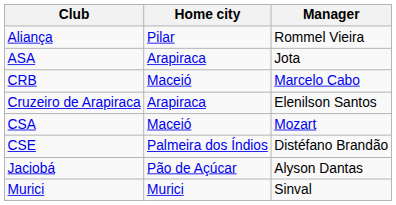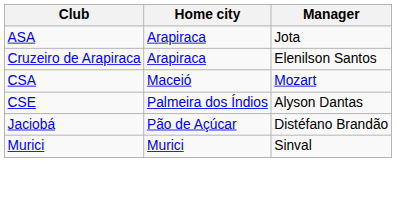- row: Aliança | Pilar | Rommel Vieira
- row: CRB | Maceió | Marcelo Cabo
CSE | Manager: Distéfano Brandão -> Alyson Dantas
Jaciobá | Manager: Alyson Dantas -> Distéfano Brandão
